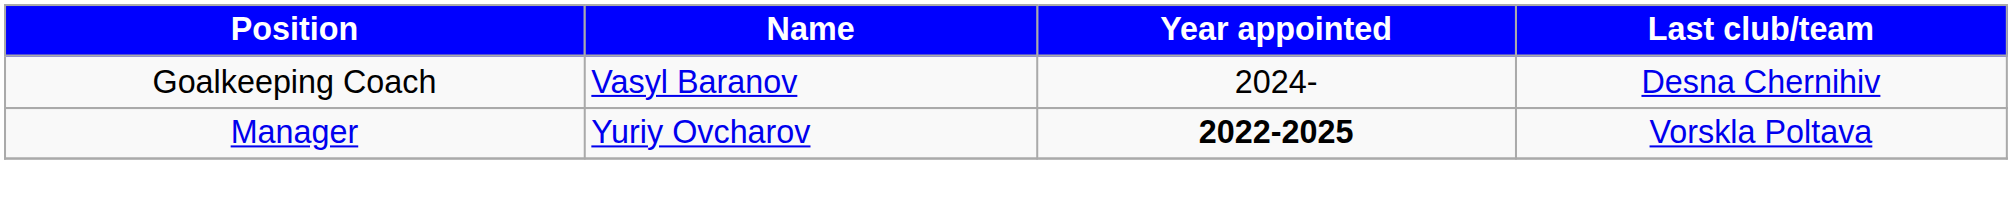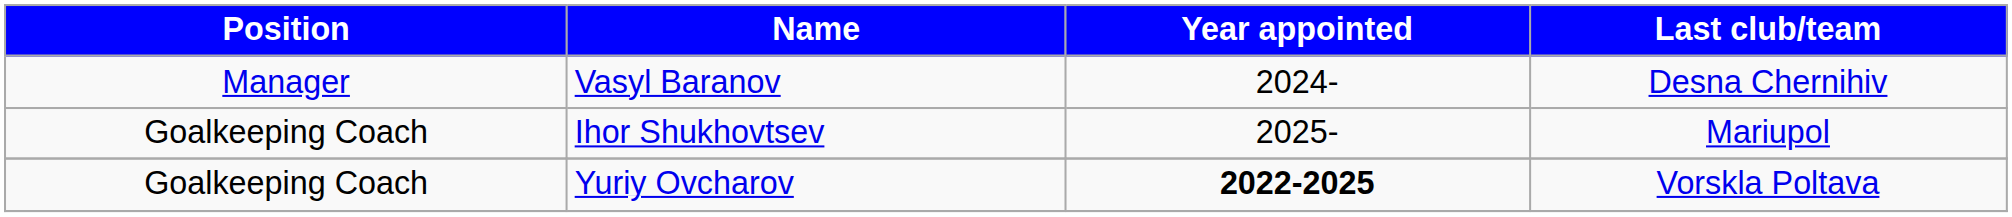Vasyl Baranov | Position: Goalkeeping Coach -> Manager
+ row: Goalkeeping Coach | Ihor Shukhovtsev | 2025- | Mariupol
Yuriy Ovcharov | Position: Manager -> Goalkeeping Coach
